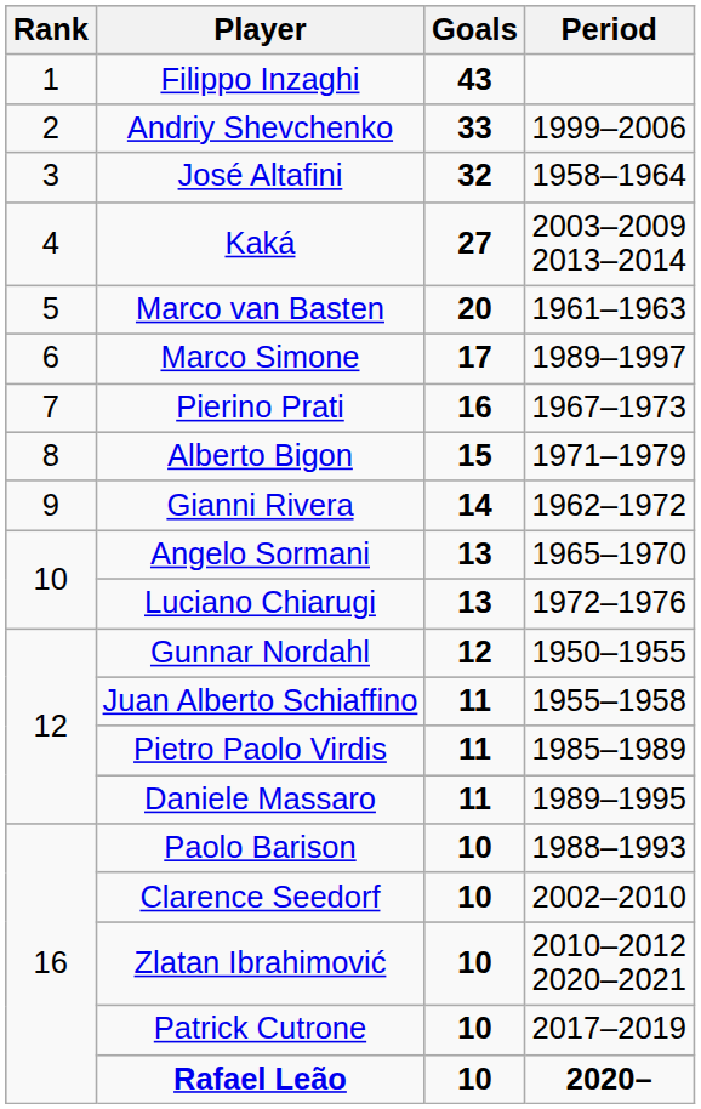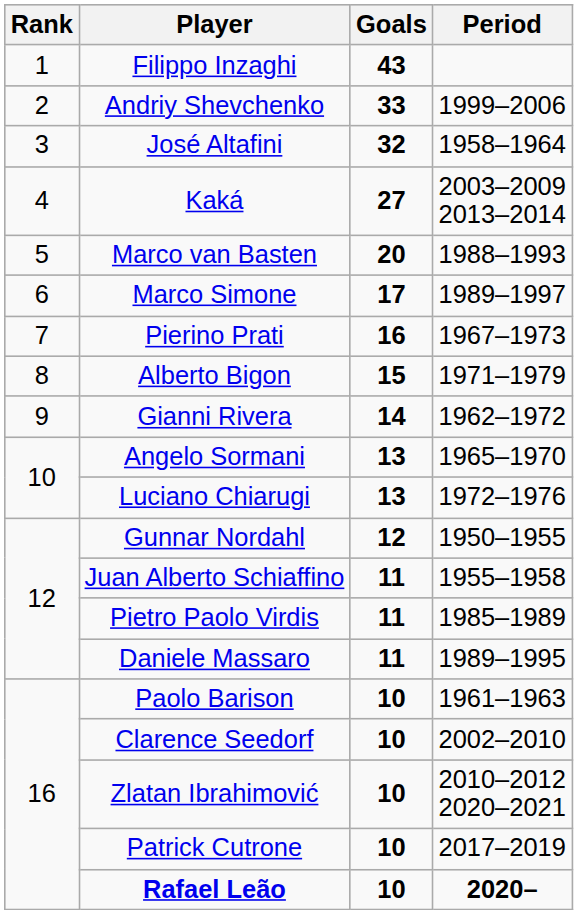Marco van Basten | Period: 1961–1963 -> 1988–1993
Paolo Barison | Period: 1988–1993 -> 1961–1963
